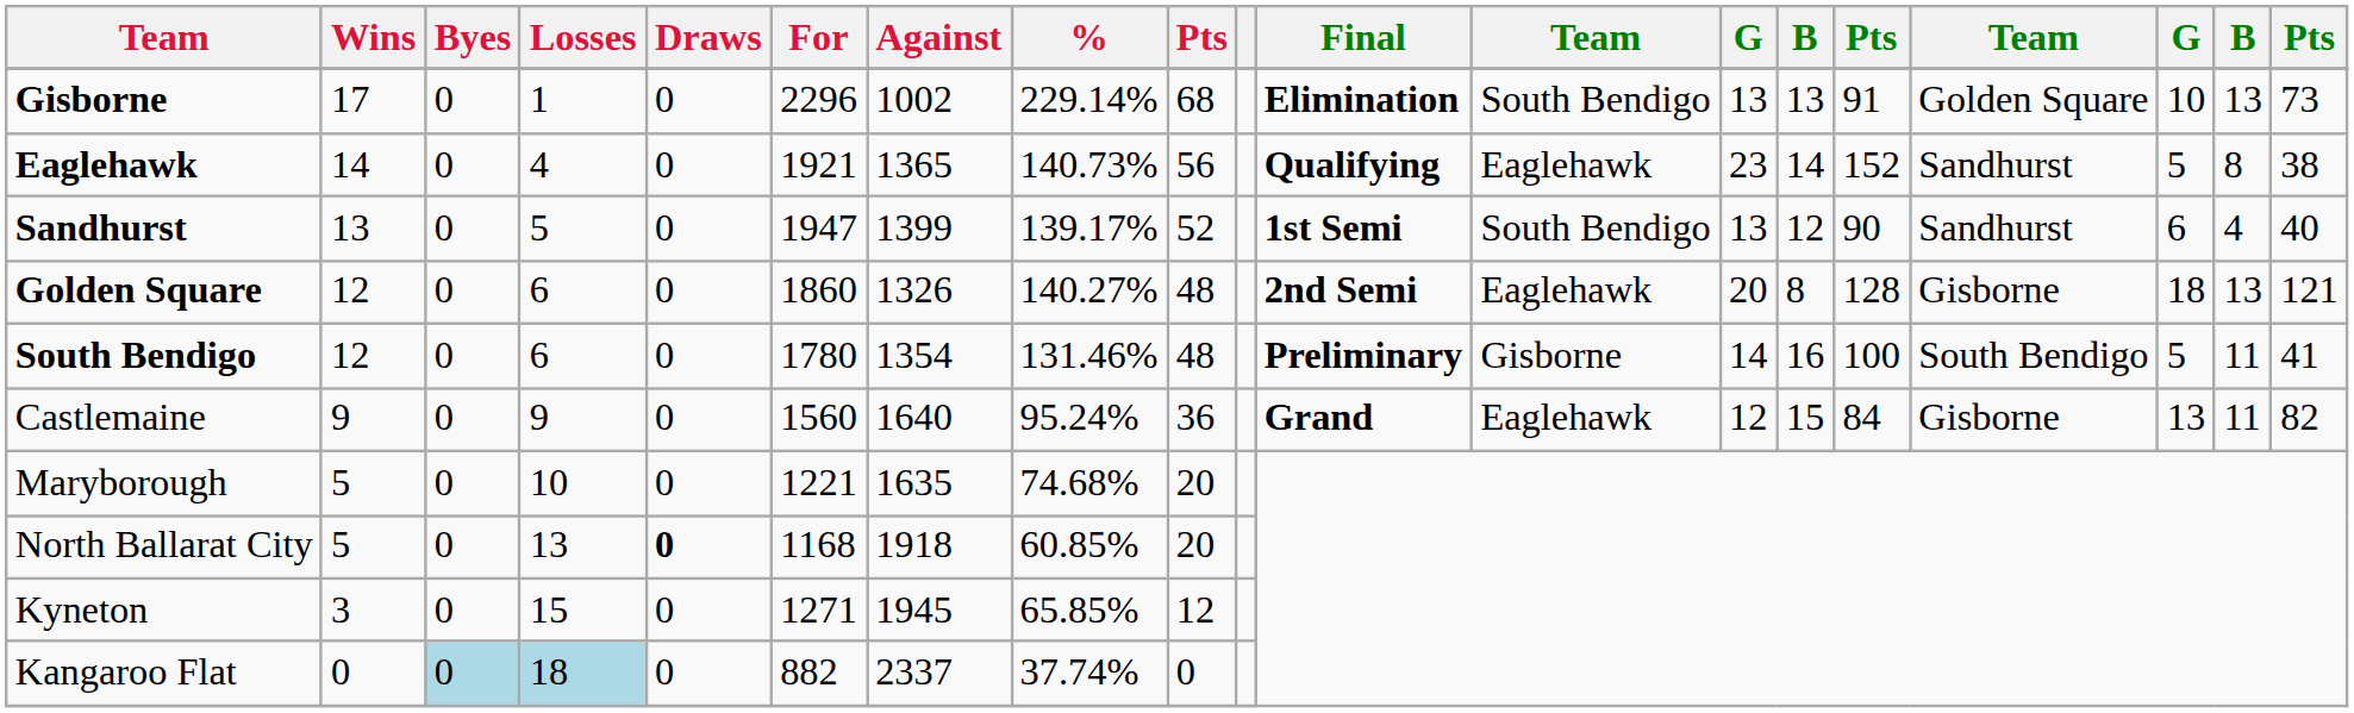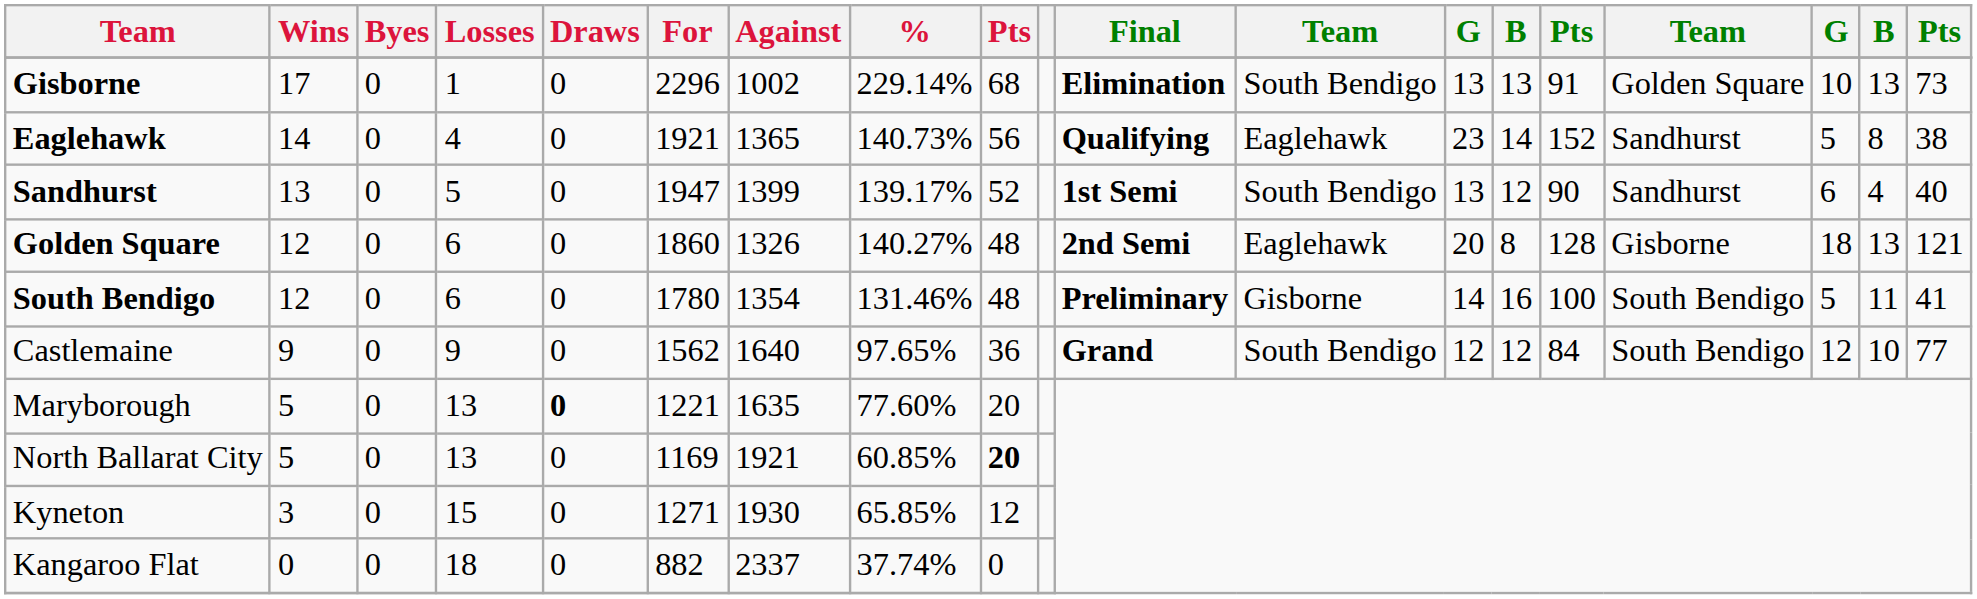Castlemaine | For: 1560 -> 1562
Castlemaine | %: 95.24% -> 97.65%
Castlemaine | column 12: Eaglehawk -> South Bendigo
Castlemaine | column 14: 15 -> 12
Castlemaine | column 16: Gisborne -> South Bendigo
Castlemaine | column 17: 13 -> 12
Castlemaine | column 18: 11 -> 10
Castlemaine | column 19: 82 -> 77
Maryborough | Losses: 10 -> 13
Maryborough | Draws: normal -> bold
Maryborough | %: 74.68% -> 77.60%
North Ballarat City | Draws: bold -> normal
North Ballarat City | For: 1168 -> 1169
North Ballarat City | Against: 1918 -> 1921
North Ballarat City | column 9: normal -> bold
Kyneton | Against: 1945 -> 1930
Kangaroo Flat | Byes: lightblue background -> no background
Kangaroo Flat | Losses: lightblue background -> no background
